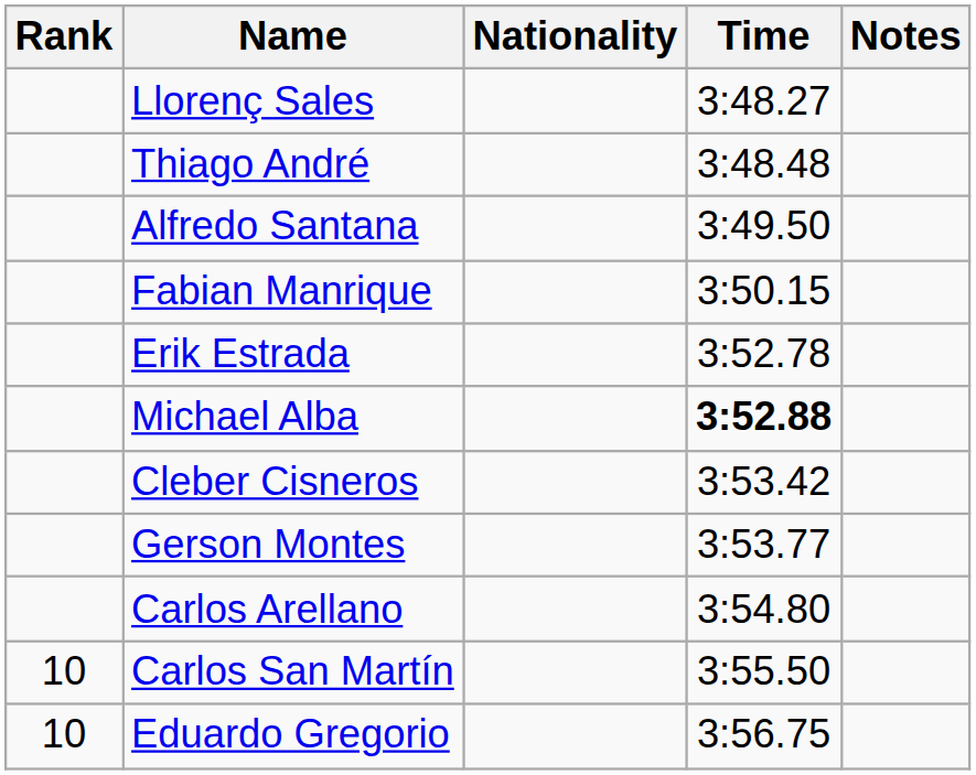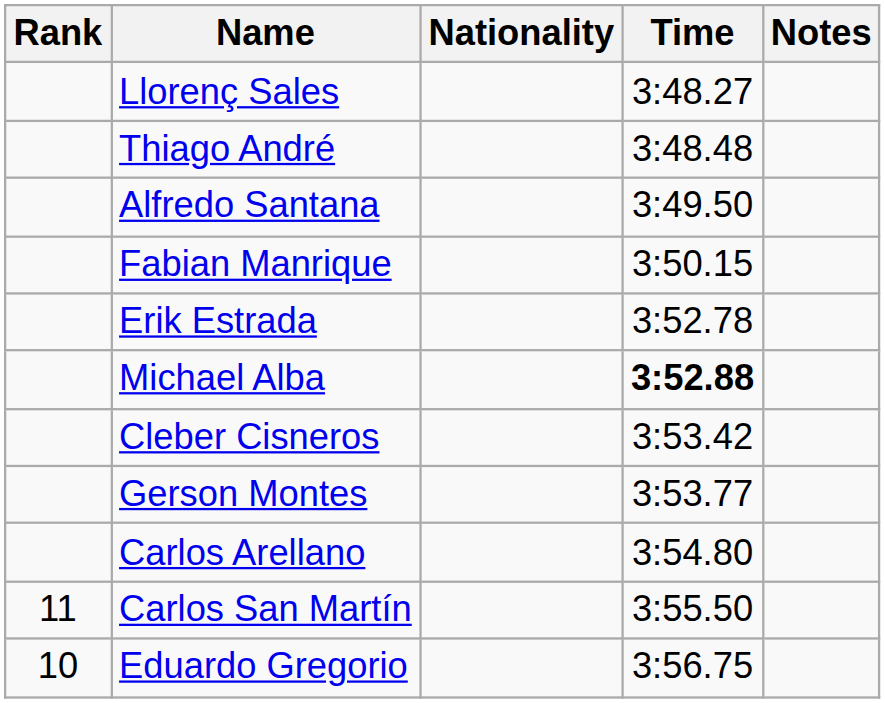Carlos San Martín | Rank: 10 -> 11
